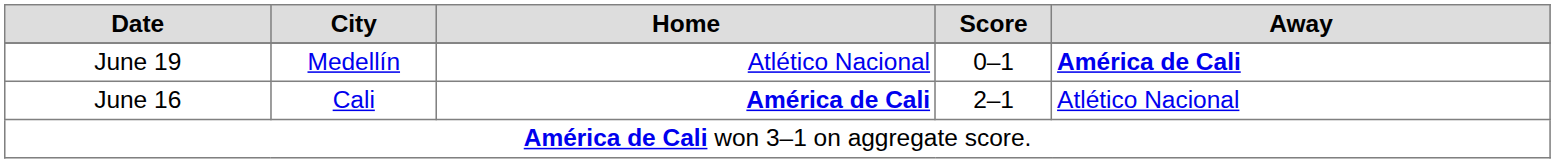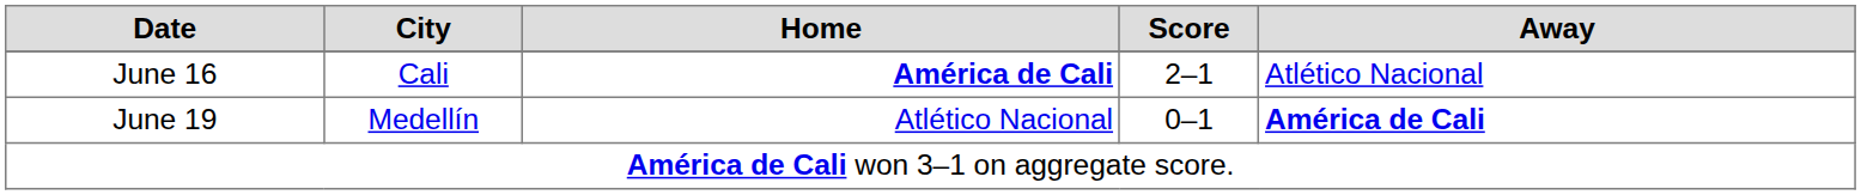rows swapped: June 16 <-> June 19
